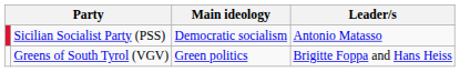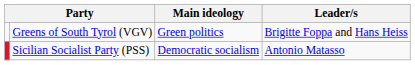rows swapped: Greens of South Tyrol (VGV) <-> Sicilian Socialist Party (PSS)
